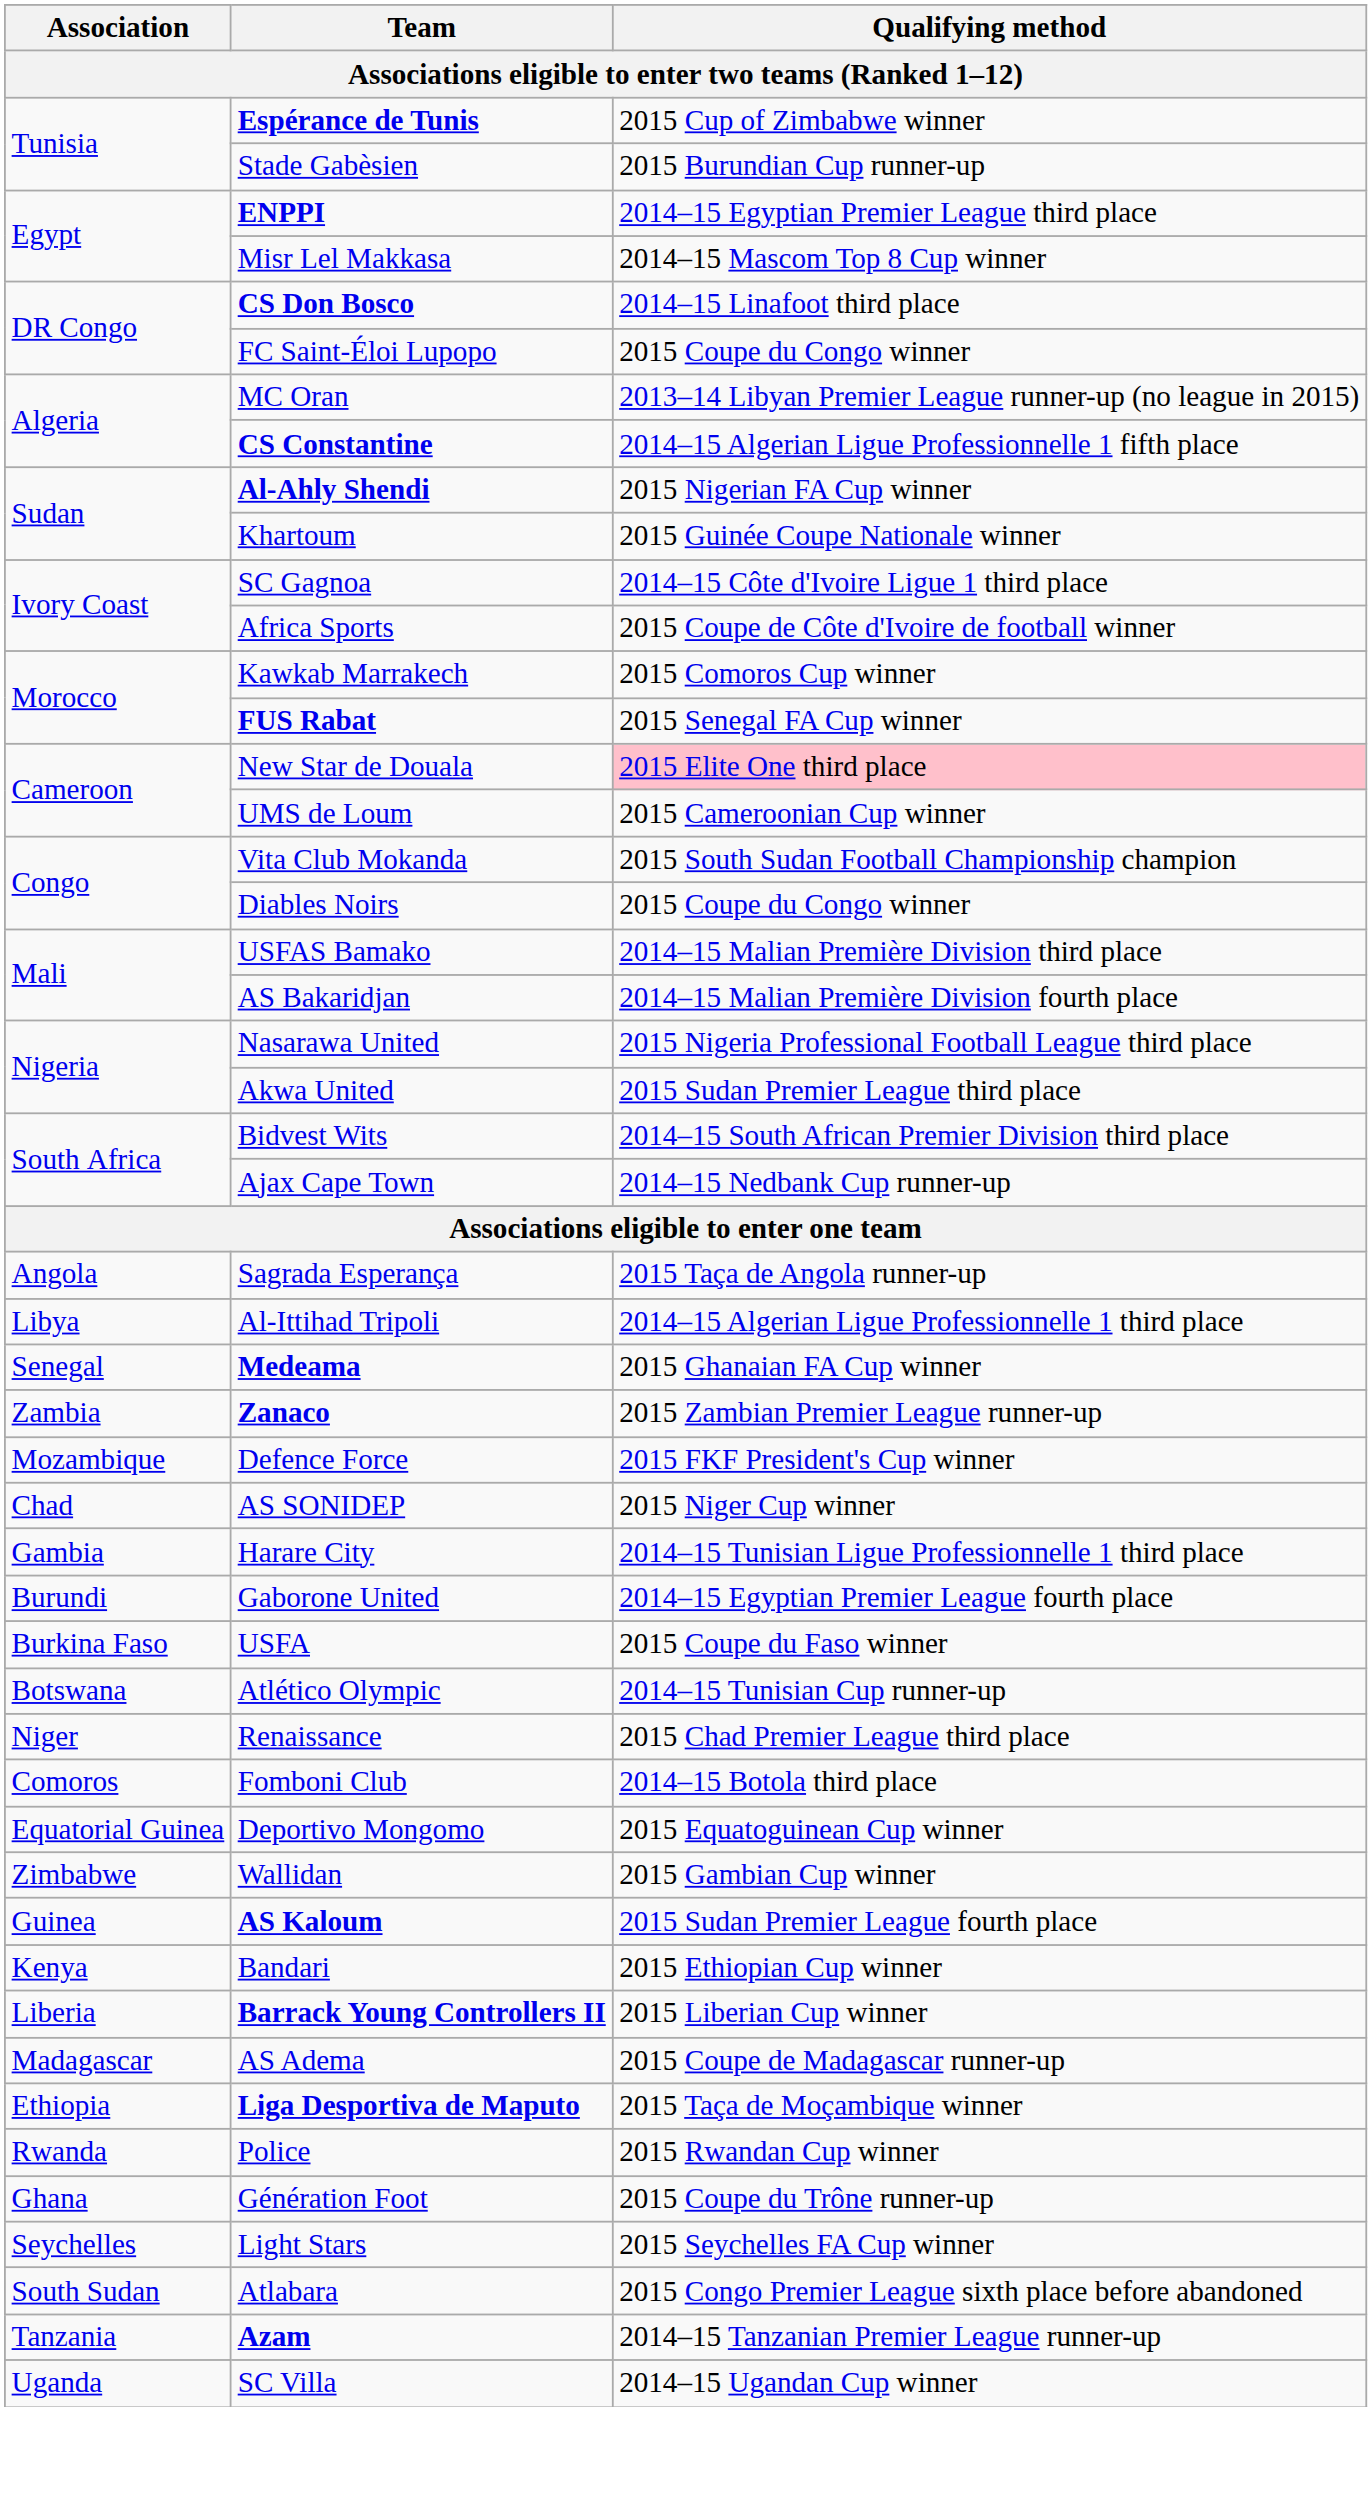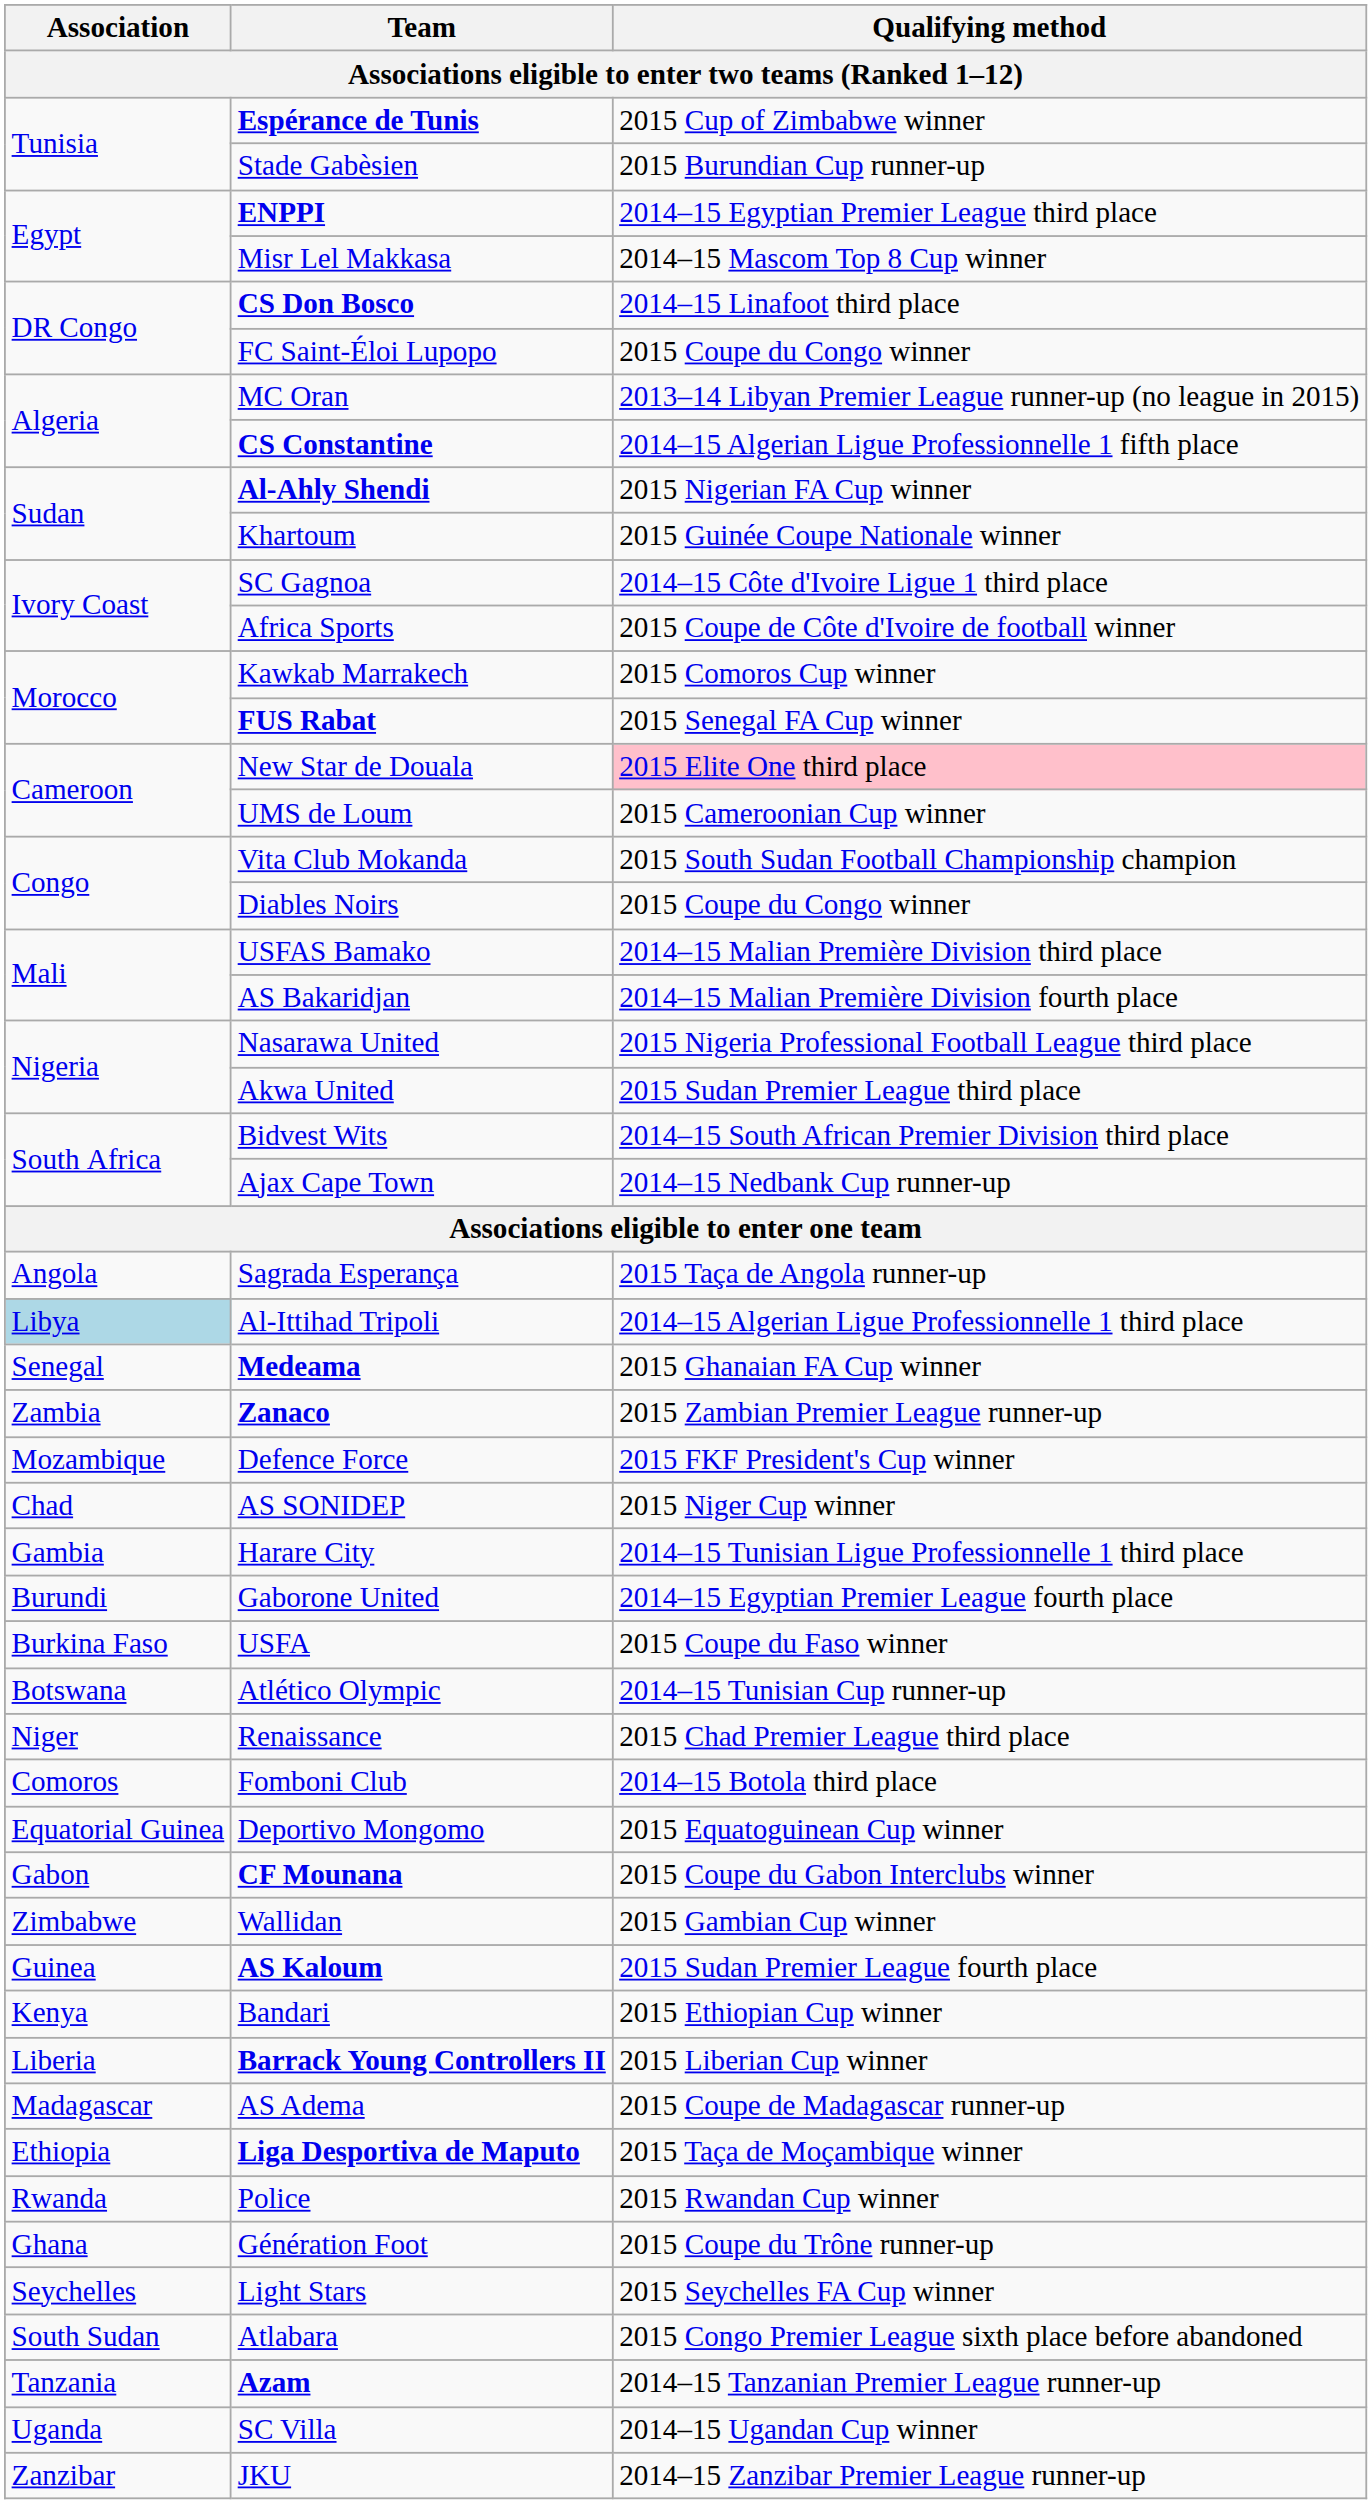Al-Ittihad Tripoli | Association: no background -> lightblue background
+ row: Gabon | CF Mounana | 2015 Coupe du Gabon Interclubs winner
+ row: Zanzibar | JKU | 2014–15 Zanzibar Premier League runner-up
